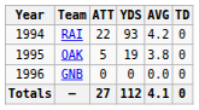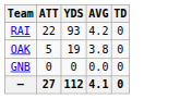- column: Year | 1994 | 1995 | 1996 | Totals
